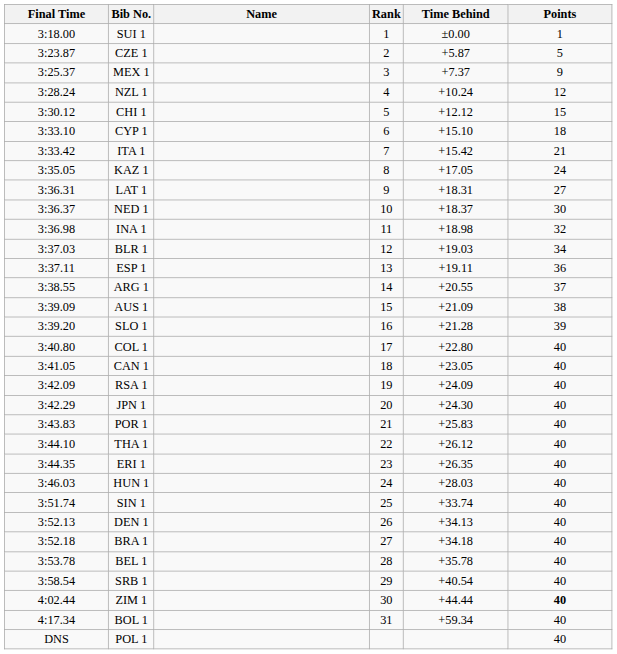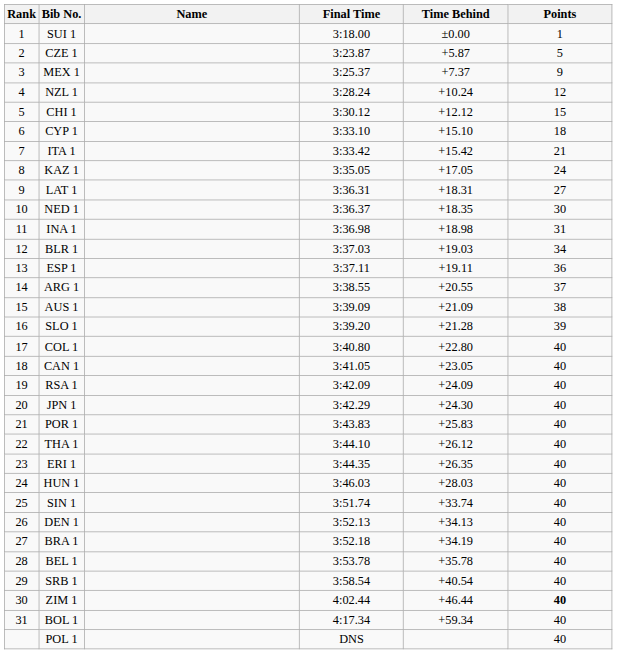columns swapped: Rank <-> Final Time
NED 1 | Time Behind: +18.37 -> +18.35
INA 1 | Points: 32 -> 31
BRA 1 | Time Behind: +34.18 -> +34.19
ZIM 1 | Time Behind: +44.44 -> +46.44
